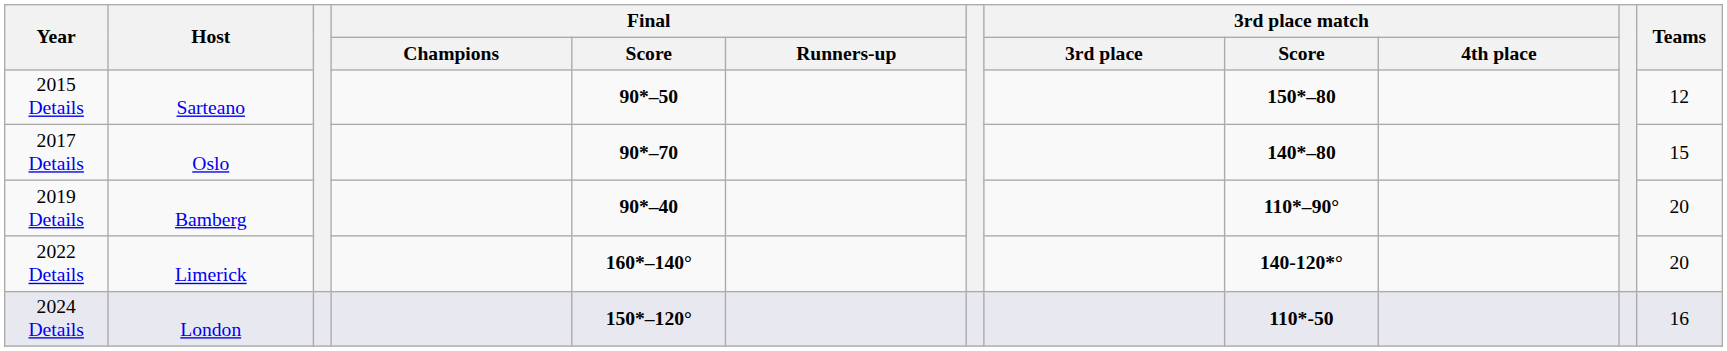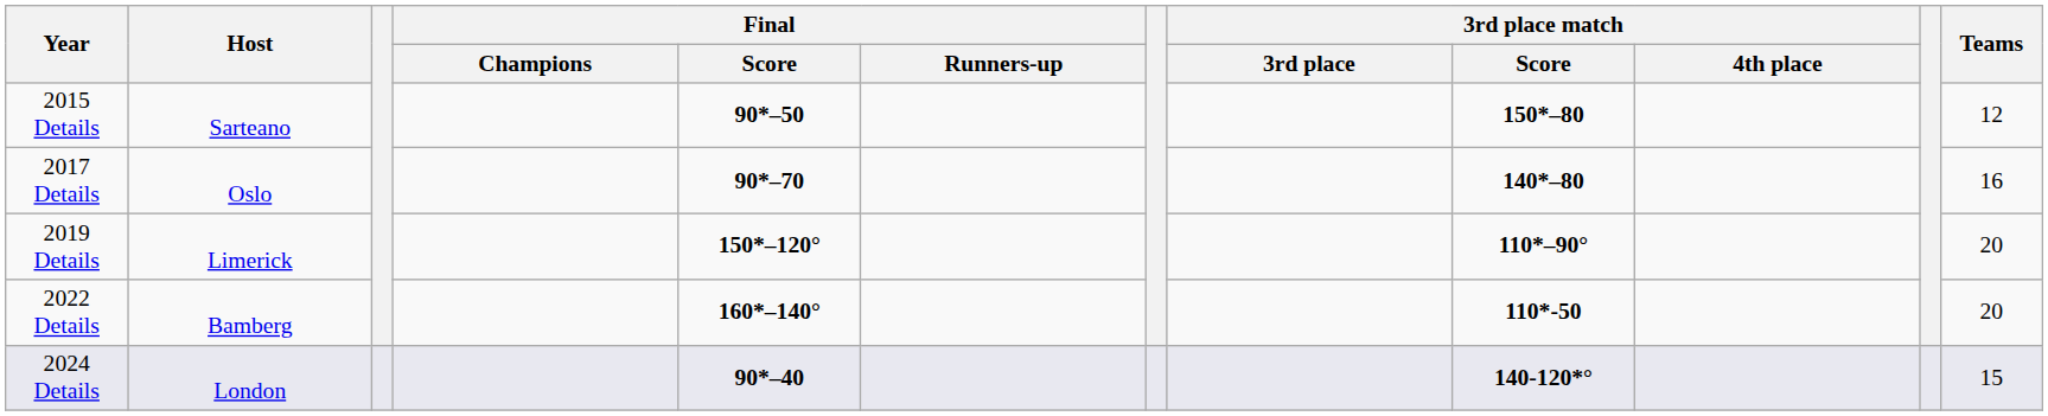2017 Details | Teams: 15 -> 16
2019 Details | Host: Bamberg -> Limerick
2019 Details | Final / Score: 90*–40 -> 150*–120°
2022 Details | Host: Limerick -> Bamberg
2022 Details | 3rd place match / Score: 140-120*° -> 110*-50
2024 Details | Final / Score: 150*–120° -> 90*–40
2024 Details | 3rd place match / Score: 110*-50 -> 140-120*°
2024 Details | Teams: 16 -> 15
